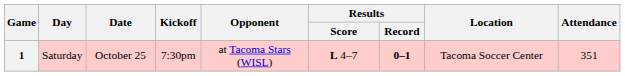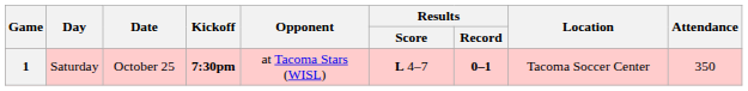1 | Kickoff: normal -> bold
1 | Attendance: 351 -> 350
